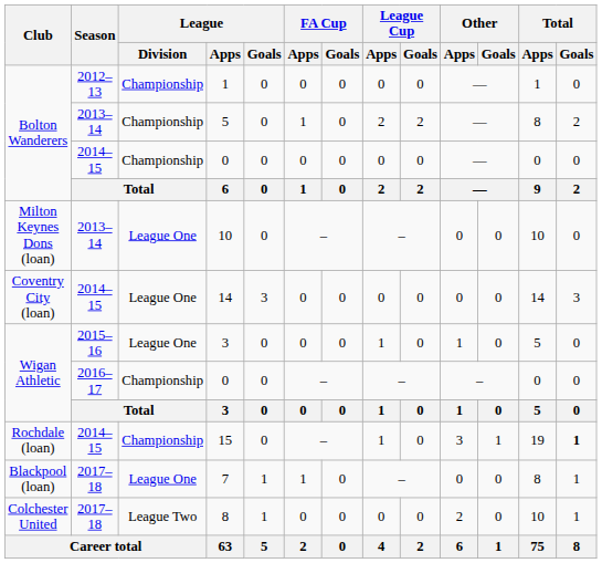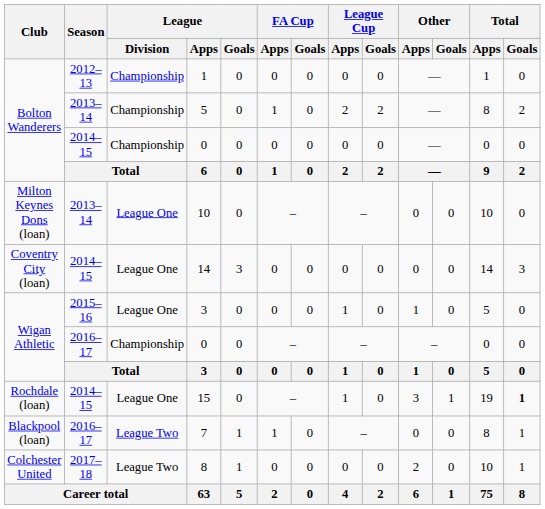15 | League / Division: Championship -> League One
7 | Season: 2017–18 -> 2016–17
7 | League / Division: League One -> League Two
